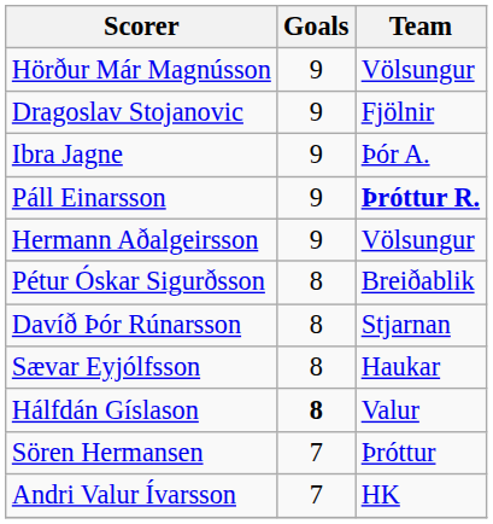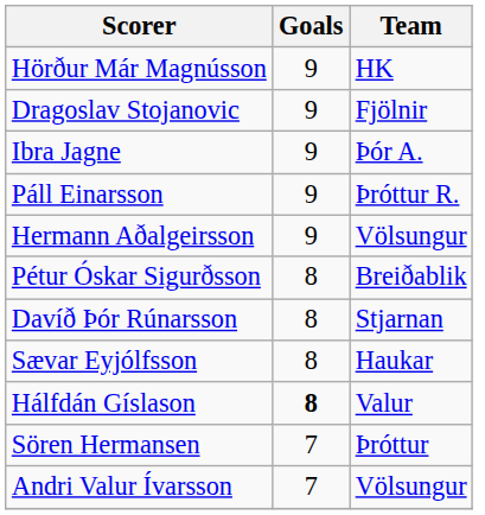Hörður Már Magnússon | Team: Völsungur -> HK
Páll Einarsson | Team: bold -> normal
Andri Valur Ívarsson | Team: HK -> Völsungur
